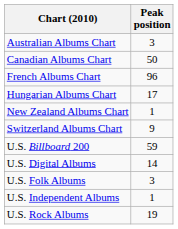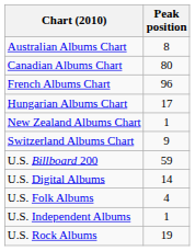Australian Albums Chart | Peak position: 3 -> 8
Canadian Albums Chart | Peak position: 50 -> 80
U.S. Folk Albums | Peak position: 3 -> 4
